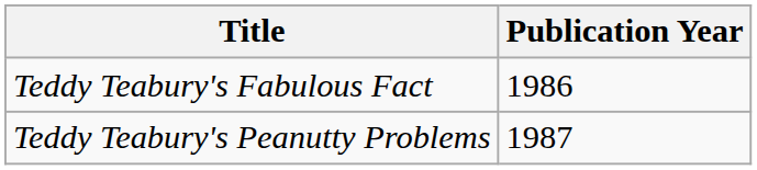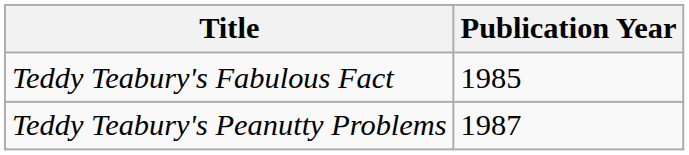Teddy Teabury's Fabulous Fact | Publication Year: 1986 -> 1985
